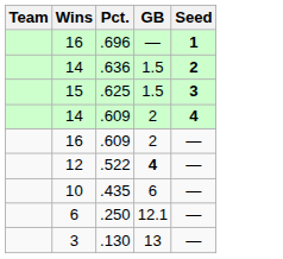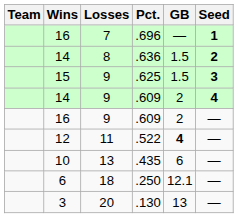+ column: Losses | 7 | 8 | 9 | 9 | 9 | 11 | 13 | 18 | 20
